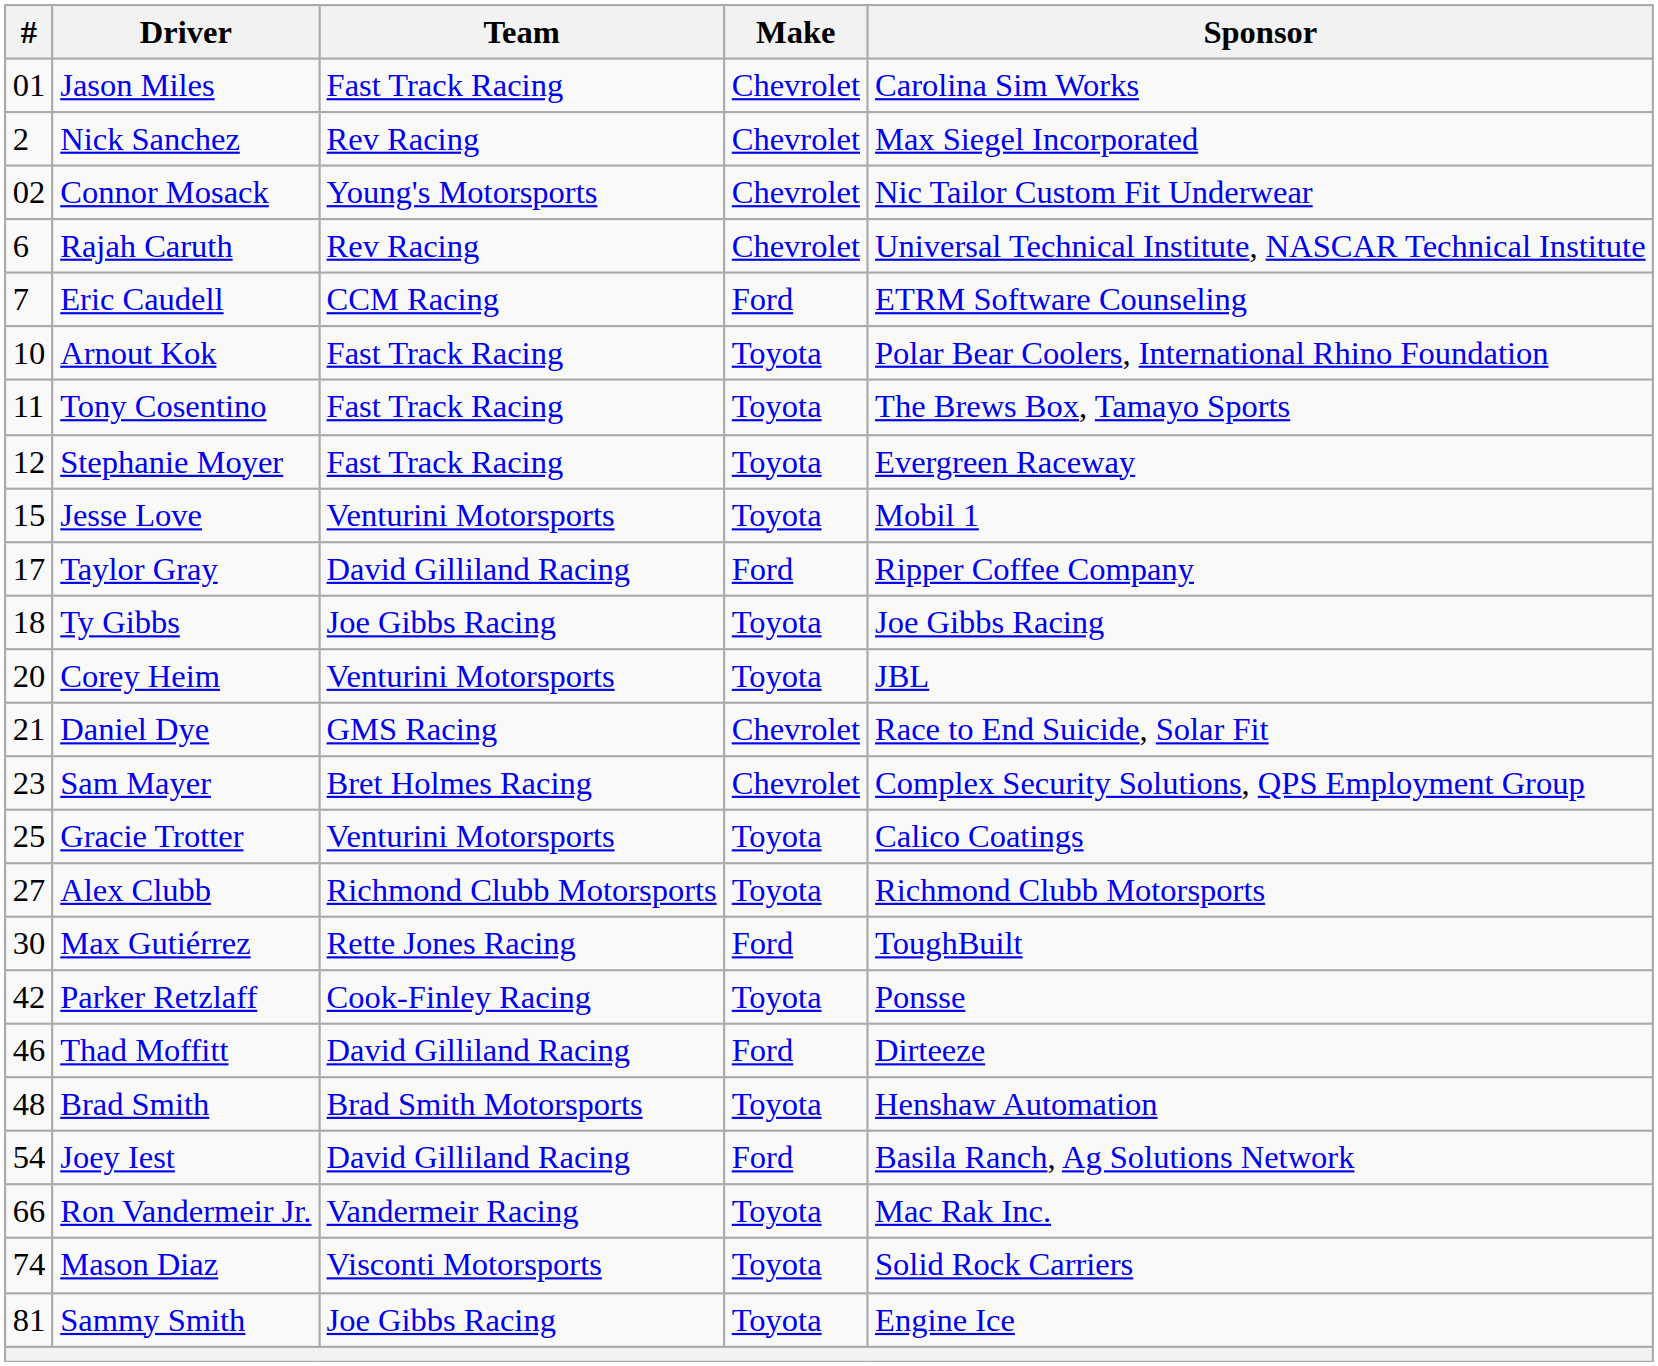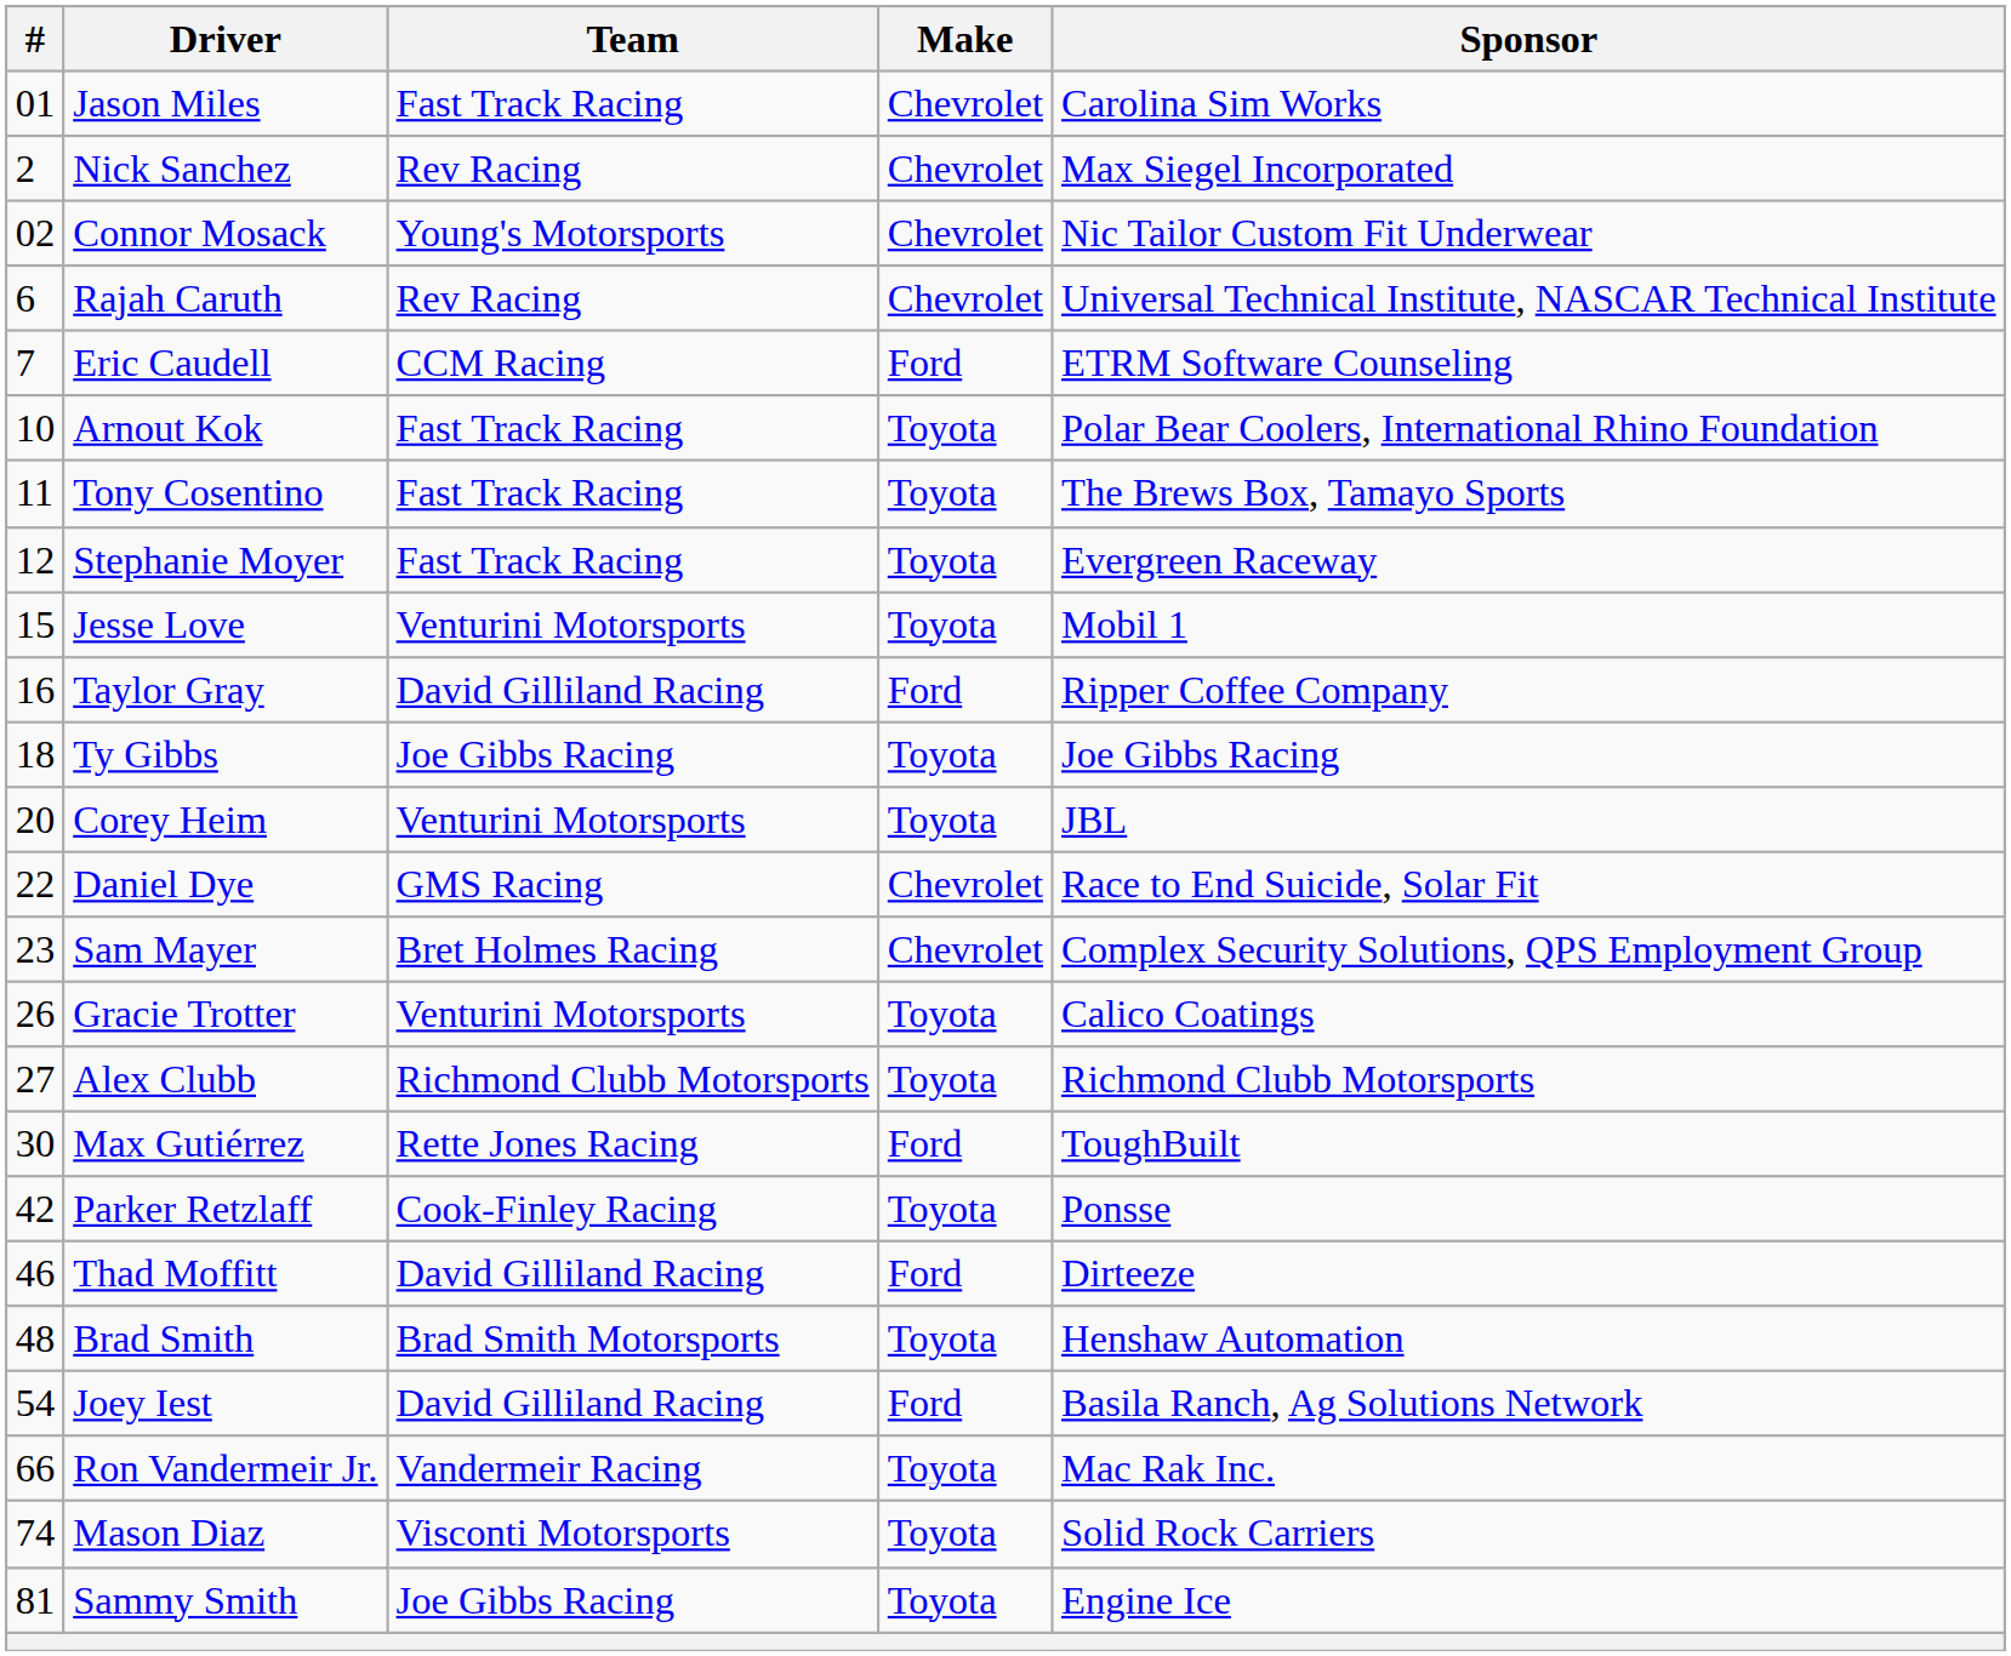Taylor Gray | #: 17 -> 16
Daniel Dye | #: 21 -> 22
Gracie Trotter | #: 25 -> 26
